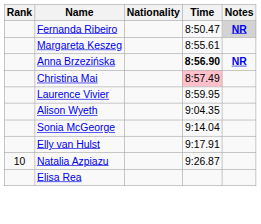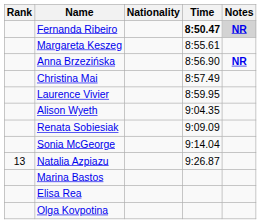Fernanda Ribeiro | Time: normal -> bold
Anna Brzezińska | Time: bold -> normal
Christina Mai | Time: pink background -> no background
+ row: Renata Sobiesiak | 9:09.09
- row: Elly van Hulst | 9:17.91
Natalia Azpiazu | Rank: 10 -> 13
+ row: Marina Bastos
+ row: Olga Kovpotina
